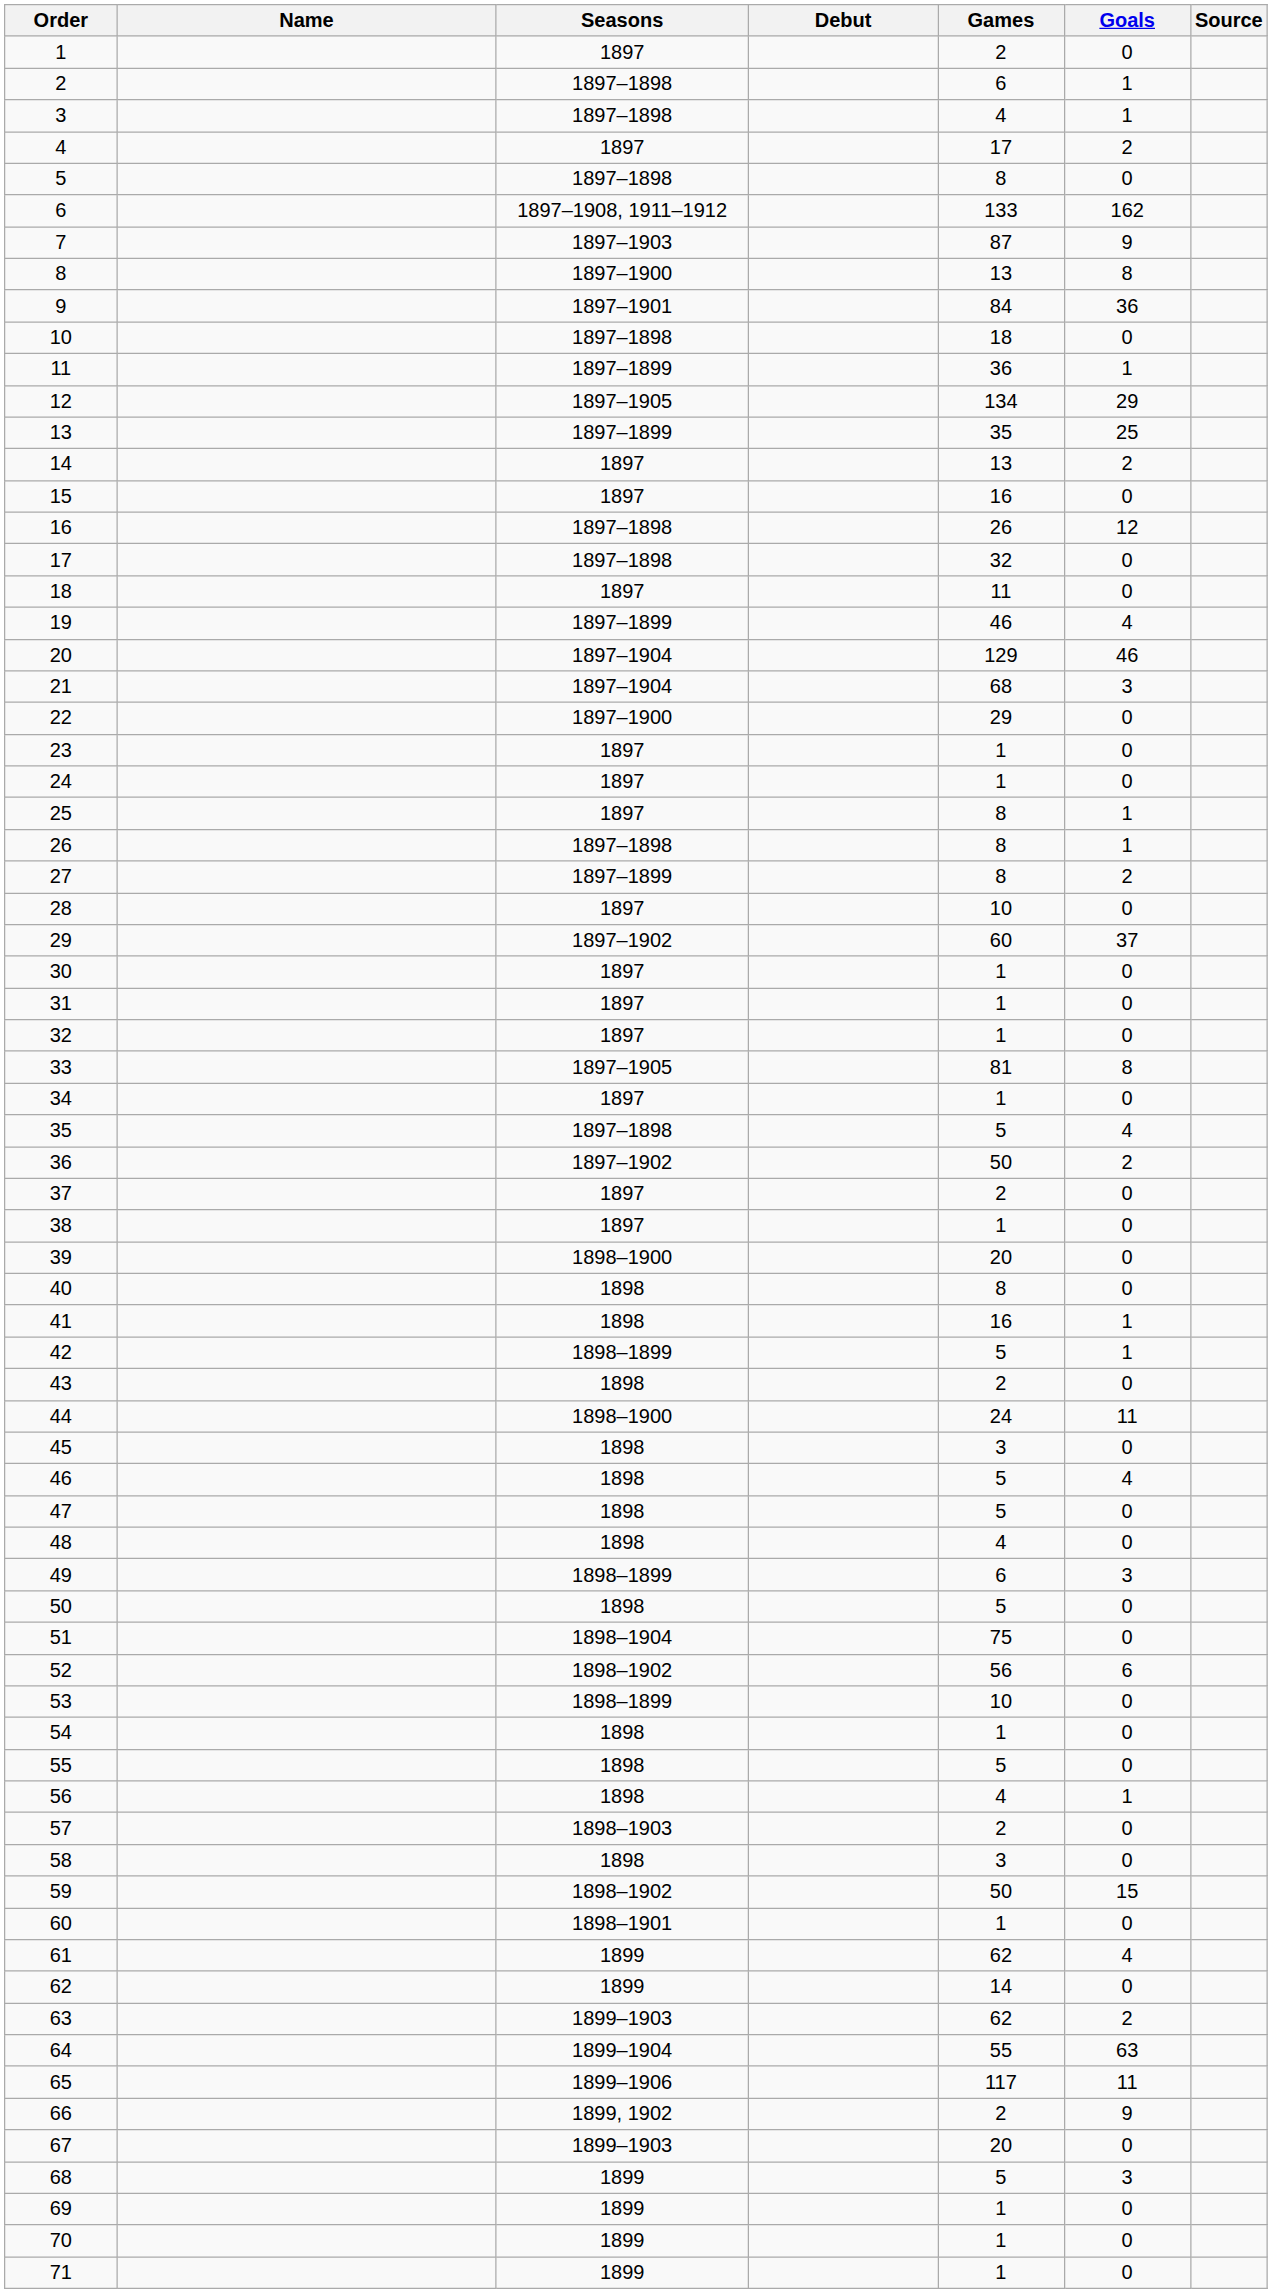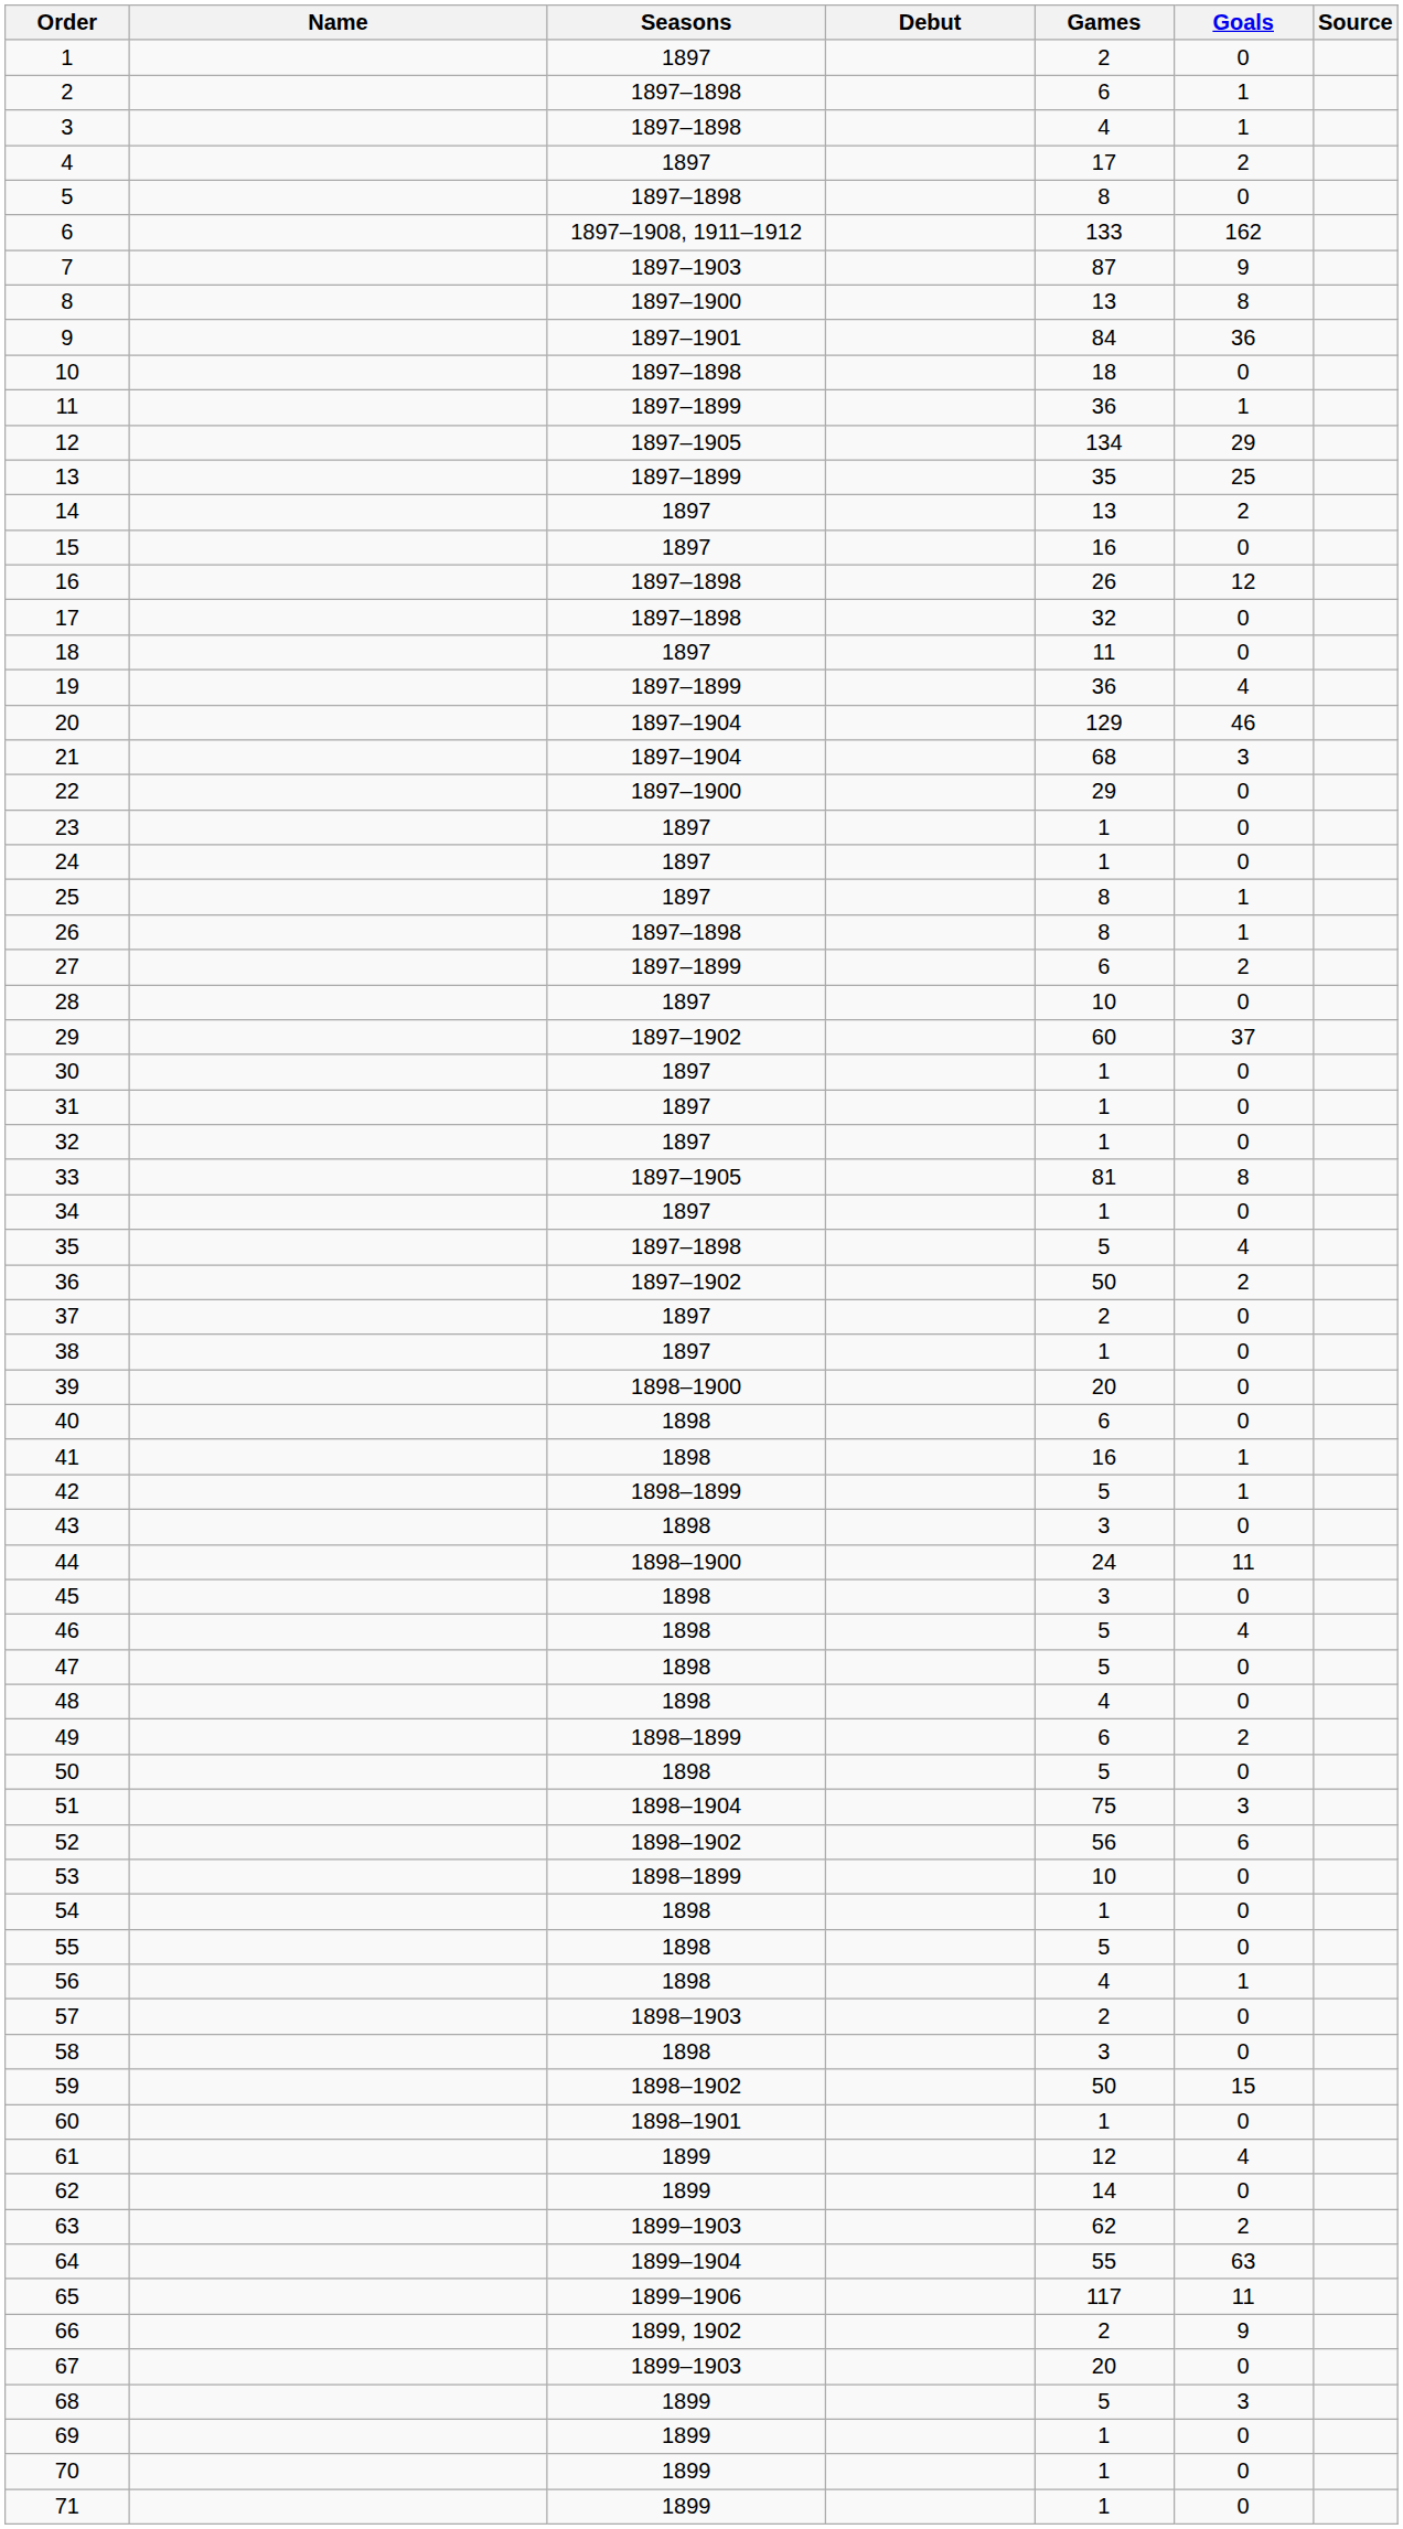19 | Games: 46 -> 36
27 | Games: 8 -> 6
40 | Games: 8 -> 6
43 | Games: 2 -> 3
49 | Goals: 3 -> 2
51 | Goals: 0 -> 3
61 | Games: 62 -> 12
